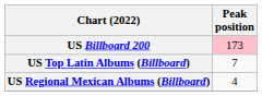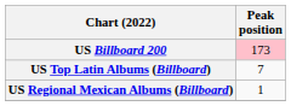US Regional Mexican Albums (Billboard) | Peak position: 4 -> 1
